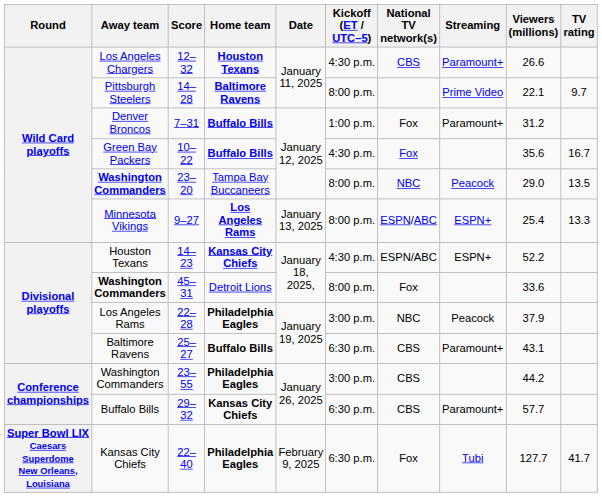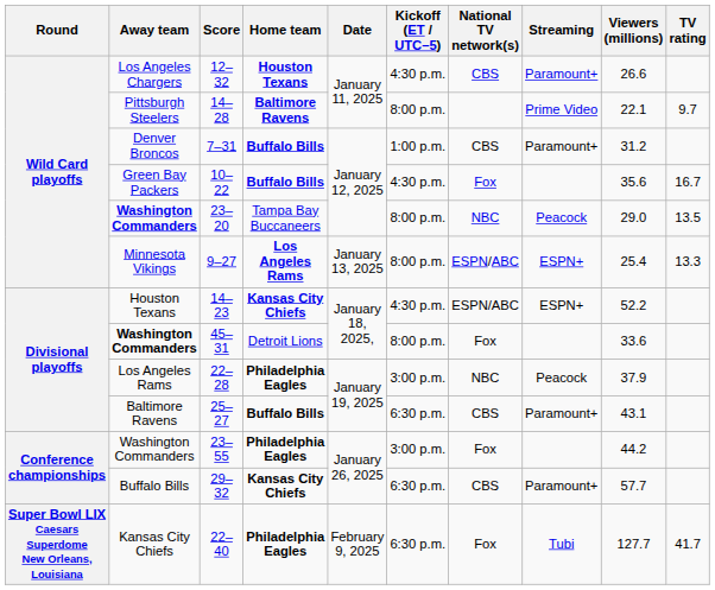7–31 | National TV network(s): Fox -> CBS
23–55 | National TV network(s): CBS -> Fox
